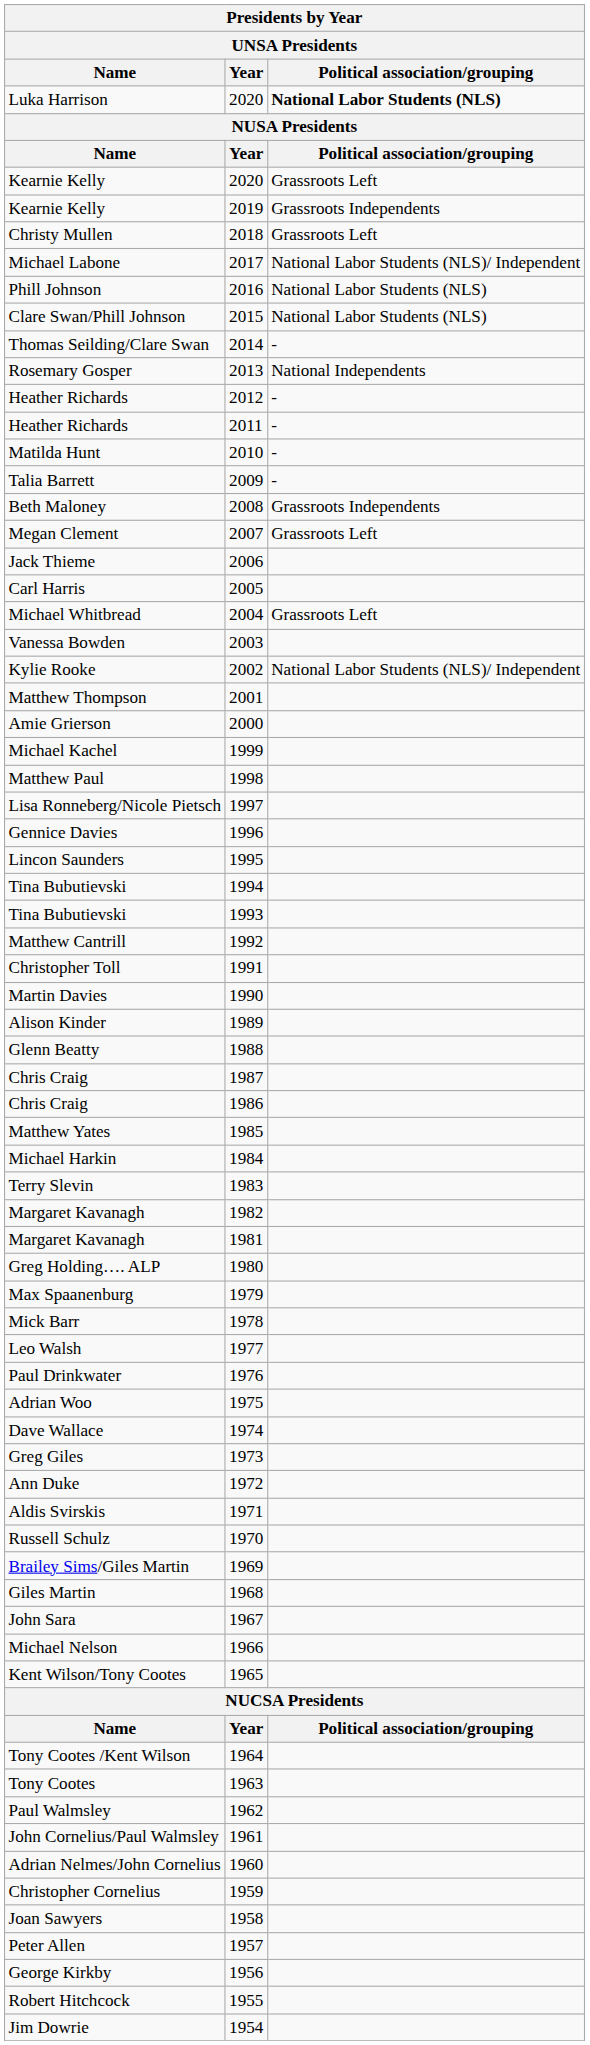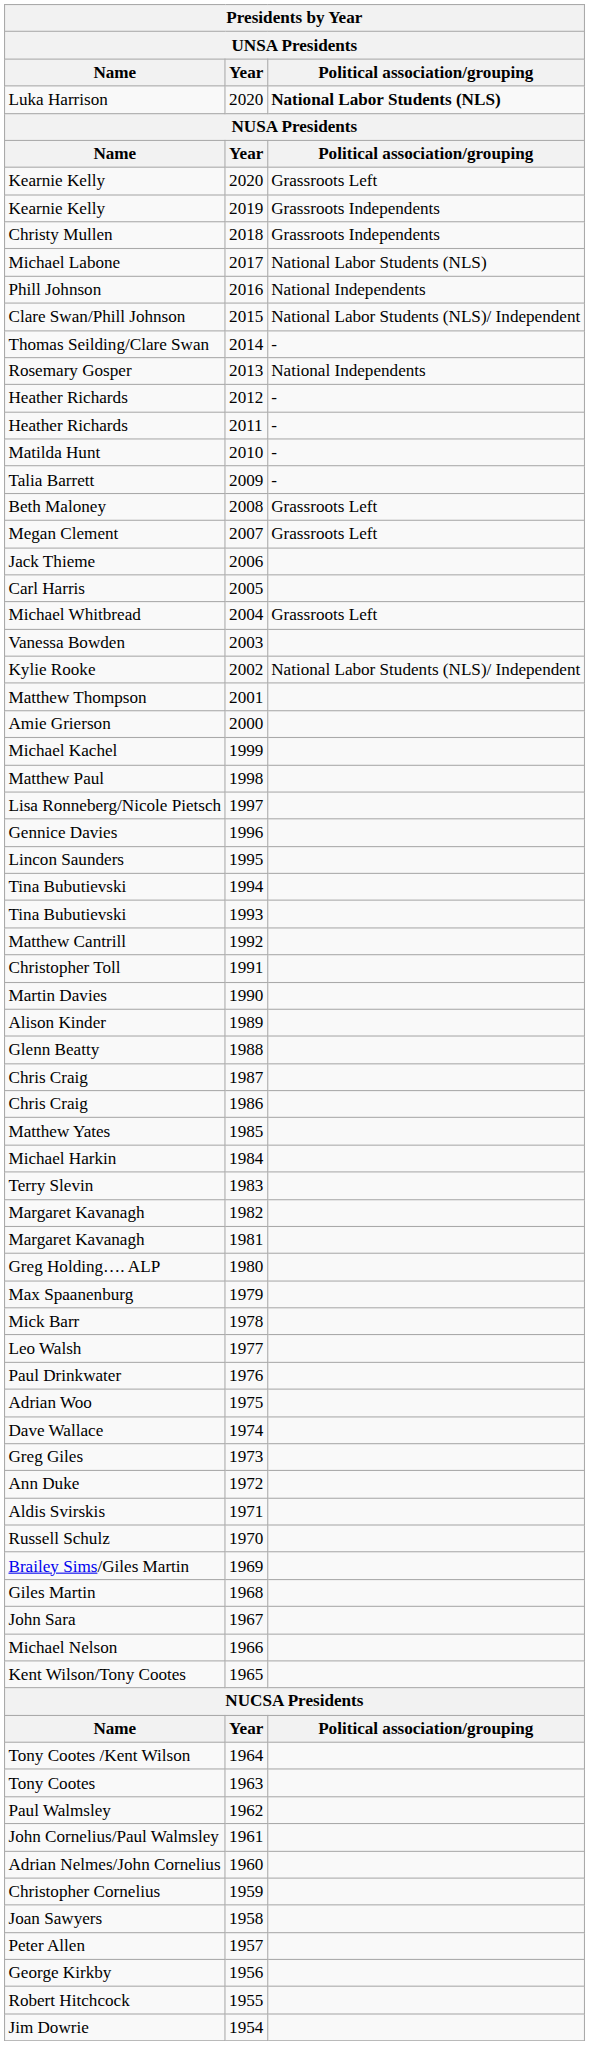Christy Mullen | Political association/grouping: Grassroots Left -> Grassroots Independents
Michael Labone | Political association/grouping: National Labor Students (NLS)/ Independent -> National Labor Students (NLS)
Phill Johnson | Political association/grouping: National Labor Students (NLS) -> National Independents
Clare Swan/Phill Johnson | Political association/grouping: National Labor Students (NLS) -> National Labor Students (NLS)/ Independent
Beth Maloney | Political association/grouping: Grassroots Independents -> Grassroots Left
